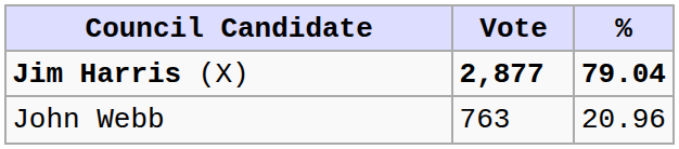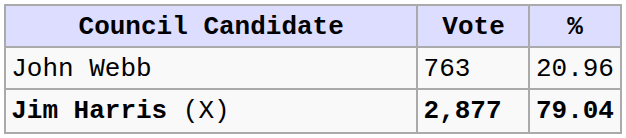rows swapped: Jim Harris (X) <-> John Webb
